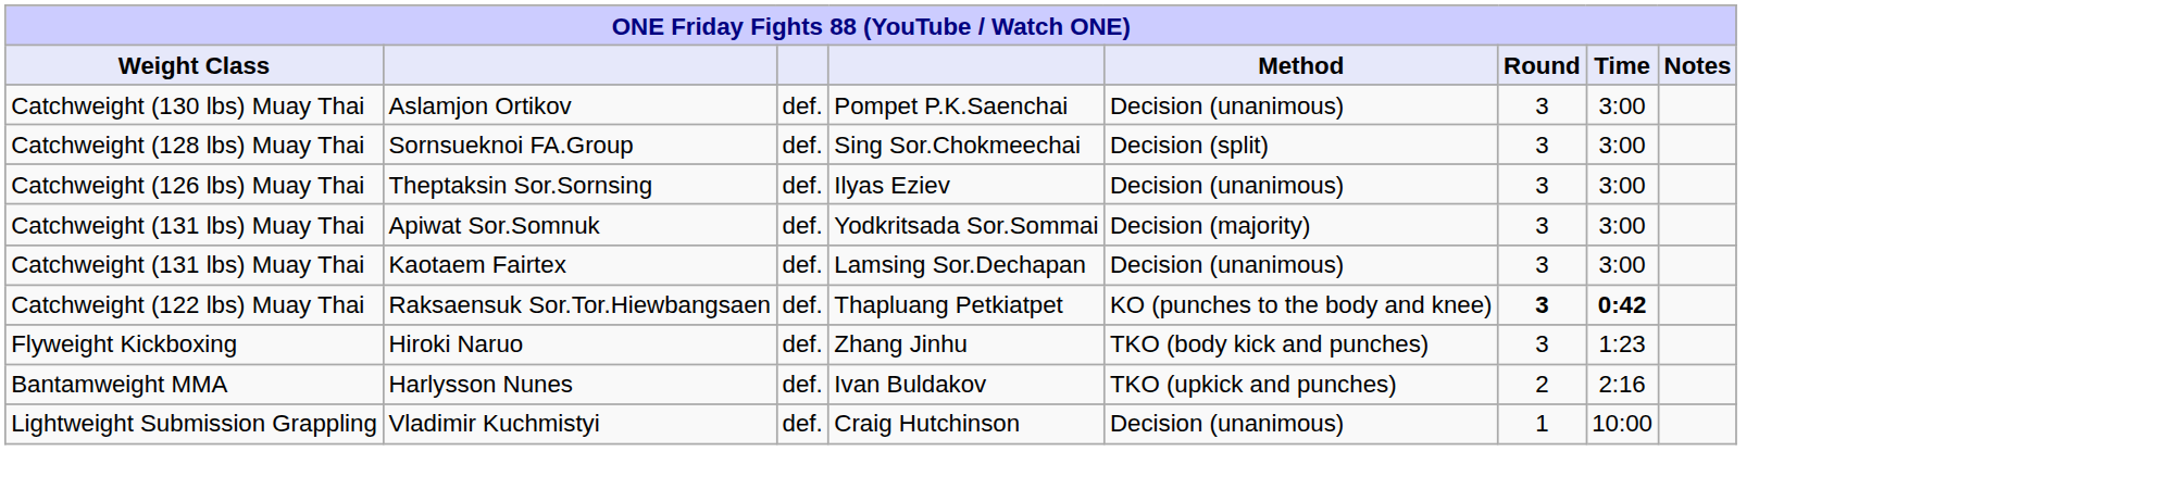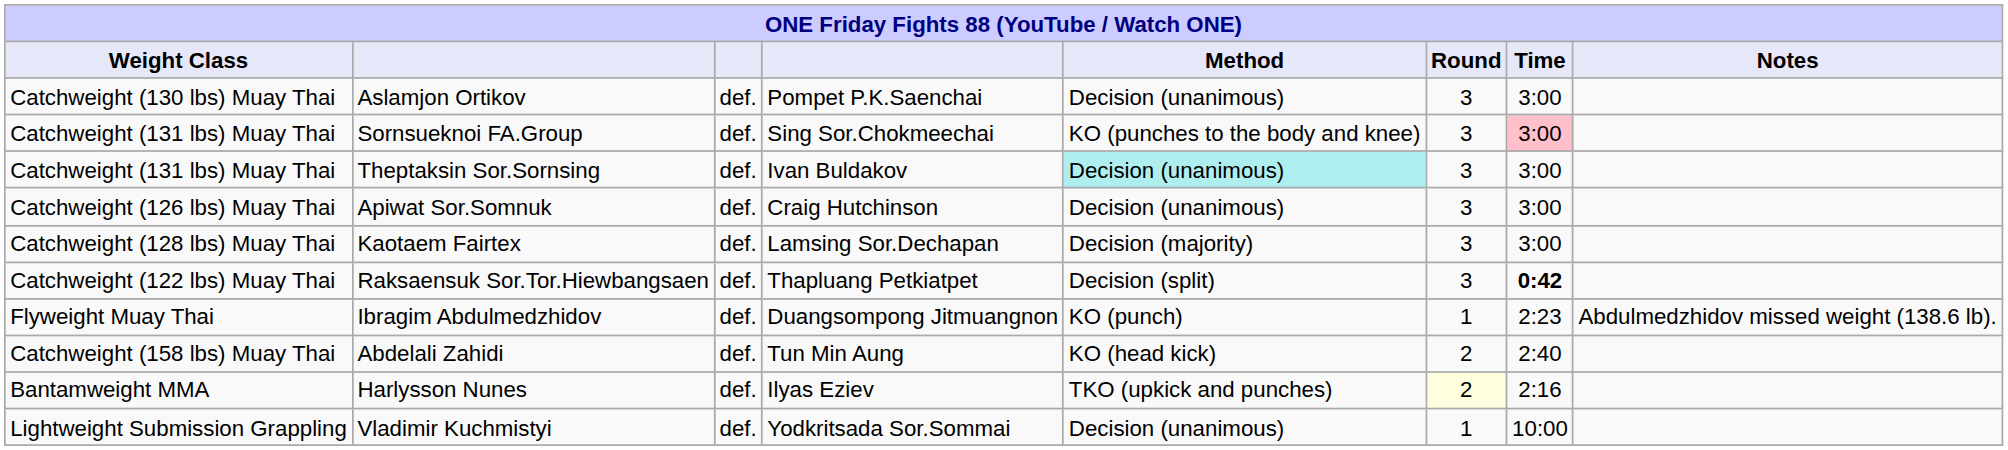Sornsueknoi FA.Group | Weight Class: Catchweight (128 lbs) Muay Thai -> Catchweight (131 lbs) Muay Thai
Sornsueknoi FA.Group | Method: Decision (split) -> KO (punches to the body and knee)
Sornsueknoi FA.Group | Time: no background -> pink background
Theptaksin Sor.Sornsing | Weight Class: Catchweight (126 lbs) Muay Thai -> Catchweight (131 lbs) Muay Thai
Theptaksin Sor.Sornsing | column 4: Ilyas Eziev -> Ivan Buldakov
Theptaksin Sor.Sornsing | Method: no background -> paleturquoise background
Apiwat Sor.Somnuk | Weight Class: Catchweight (131 lbs) Muay Thai -> Catchweight (126 lbs) Muay Thai
Apiwat Sor.Somnuk | column 4: Yodkritsada Sor.Sommai -> Craig Hutchinson
Apiwat Sor.Somnuk | Method: Decision (majority) -> Decision (unanimous)
Kaotaem Fairtex | Weight Class: Catchweight (131 lbs) Muay Thai -> Catchweight (128 lbs) Muay Thai
Kaotaem Fairtex | Method: Decision (unanimous) -> Decision (majority)
Raksaensuk Sor.Tor.Hiewbangsaen | Method: KO (punches to the body and knee) -> Decision (split)
Raksaensuk Sor.Tor.Hiewbangsaen | Round: bold -> normal
+ row: Flyweight Muay Thai | Ibragim Abdulmedzhidov | def. | Duangsompong Jitmuangnon | KO (punch) | 1 | 2:23 | Abdulmedzhidov missed weight (138.6 lb).
+ row: Catchweight (158 lbs) Muay Thai | Abdelali Zahidi | def. | Tun Min Aung | KO (head kick) | 2 | 2:40
- row: Flyweight Kickboxing | Hiroki Naruo | def. | Zhang Jinhu | TKO (body kick and punches) | 3 | 1:23
Harlysson Nunes | column 4: Ivan Buldakov -> Ilyas Eziev
Harlysson Nunes | Round: no background -> lightyellow background
Vladimir Kuchmistyi | column 4: Craig Hutchinson -> Yodkritsada Sor.Sommai
